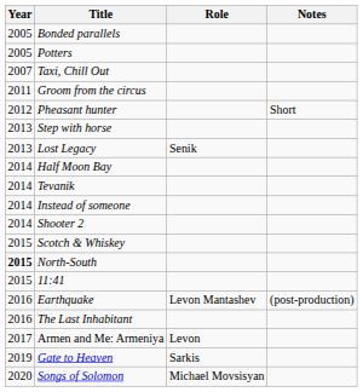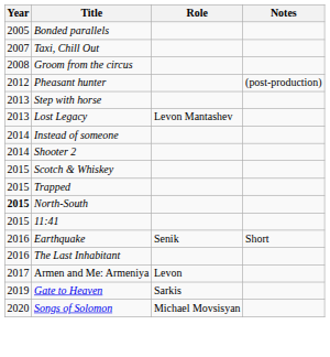- row: 2005 | Potters
Groom from the circus | Year: 2011 -> 2008
Pheasant hunter | Notes: Short -> (post-production)
Lost Legacy | Role: Senik -> Levon Mantashev
- row: 2014 | Half Moon Bay
- row: 2014 | Tevanik
+ row: 2015 | Trapped
Earthquake | Role: Levon Mantashev -> Senik
Earthquake | Notes: (post-production) -> Short
